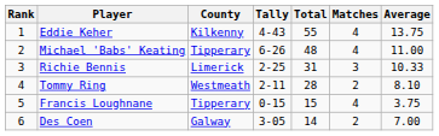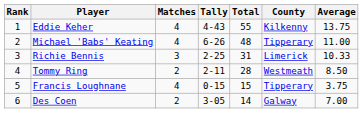columns swapped: County <-> Matches
Tommy Ring | Average: 8.10 -> 8.50
